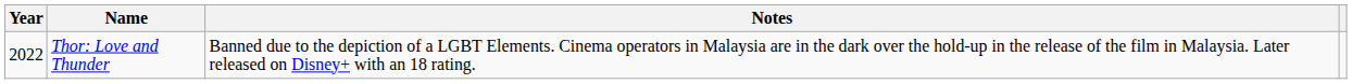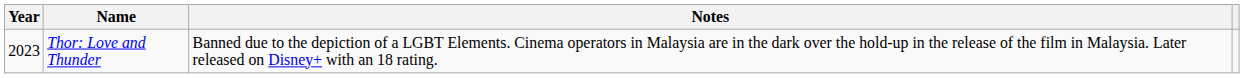Thor: Love and Thunder | Year: 2022 -> 2023
